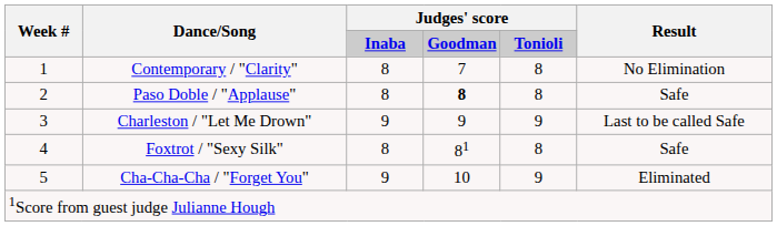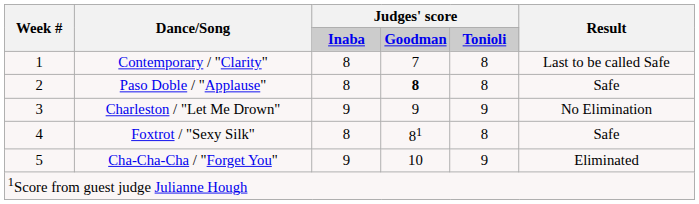Contemporary / "Clarity" | Result: No Elimination -> Last to be called Safe
Charleston / "Let Me Drown" | Result: Last to be called Safe -> No Elimination
